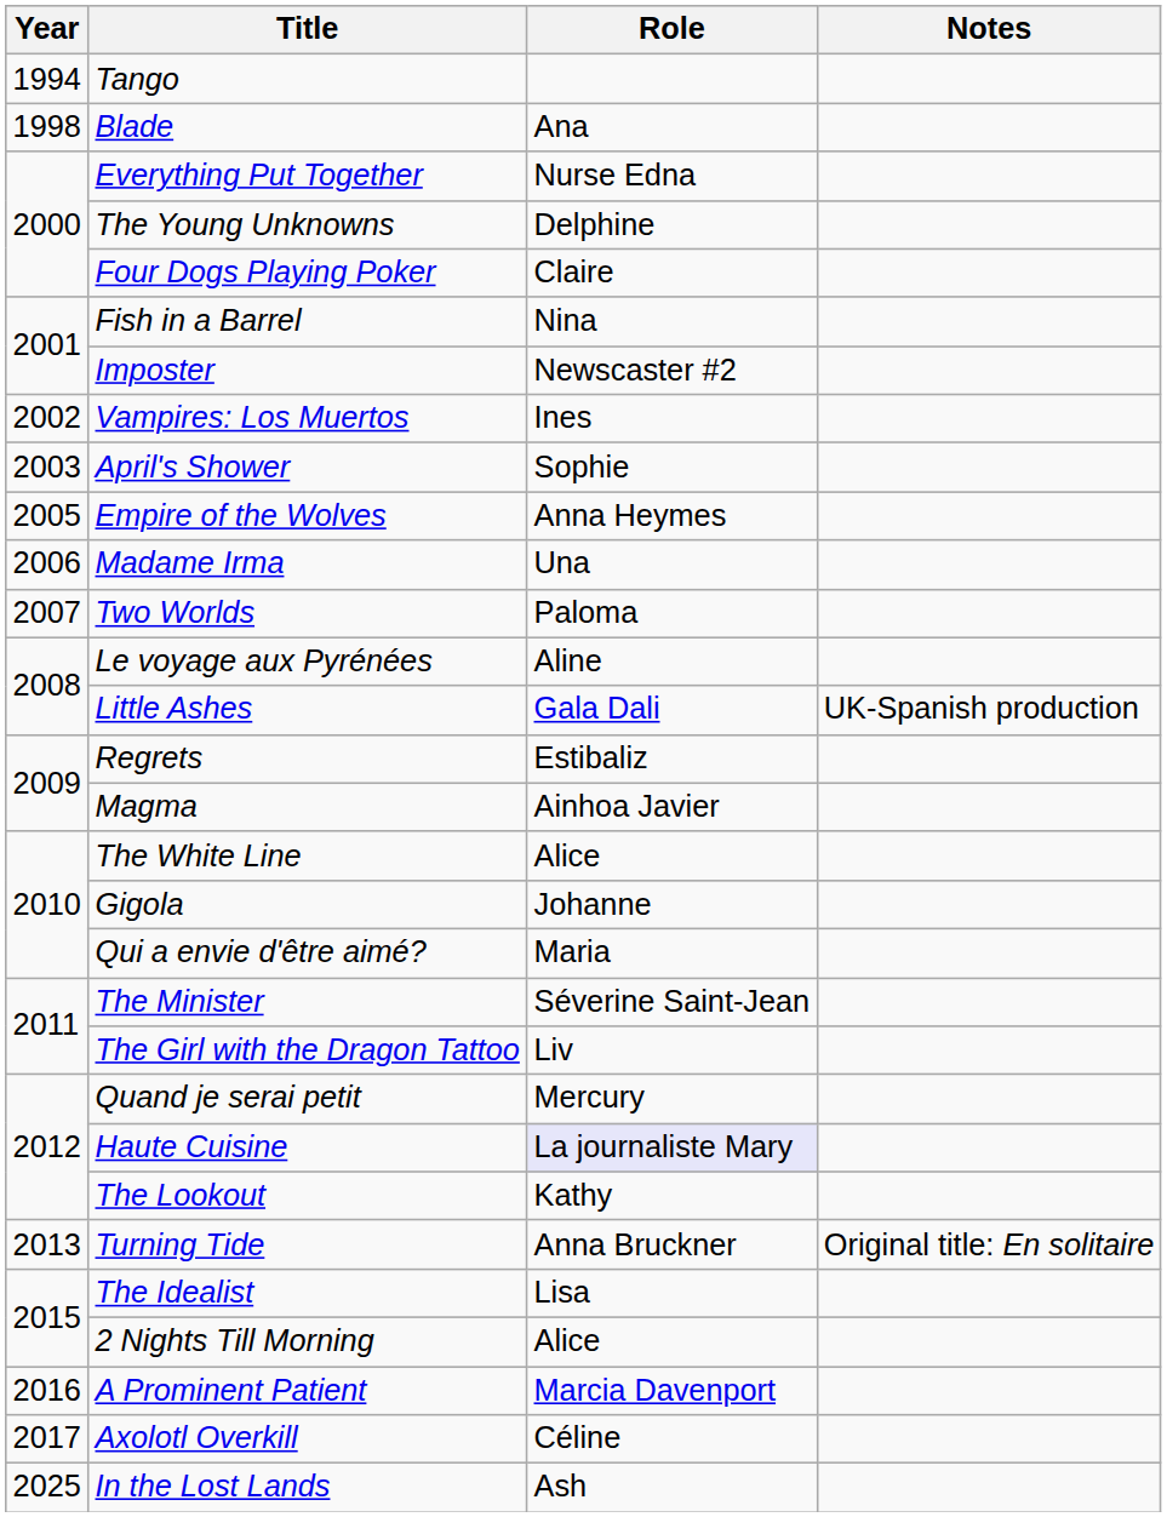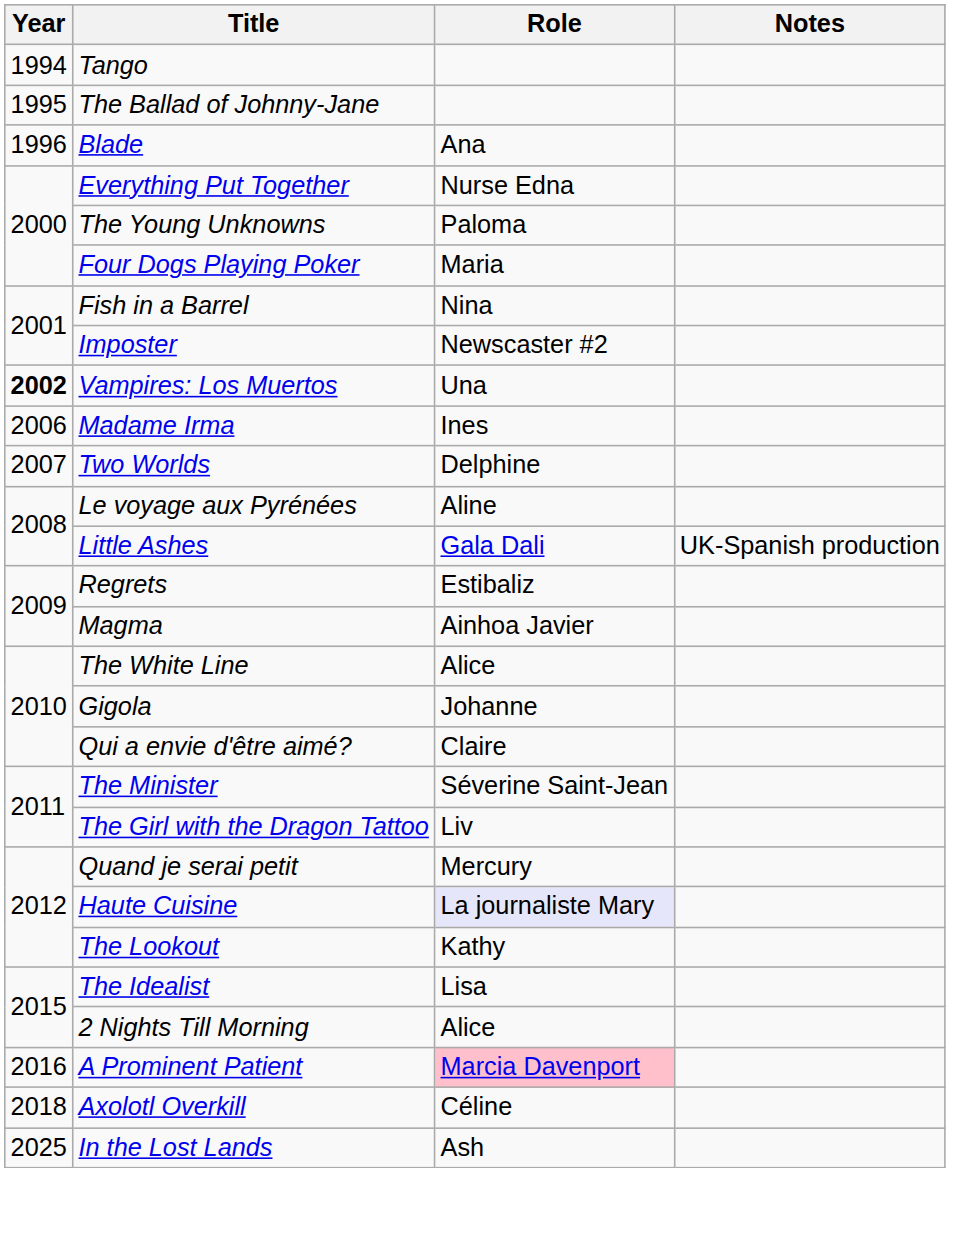+ row: 1995 | The Ballad of Johnny-Jane
Blade | Year: 1998 -> 1996
The Young Unknowns | Role: Delphine -> Paloma
Four Dogs Playing Poker | Role: Claire -> Maria
Vampires: Los Muertos | Year: normal -> bold
Vampires: Los Muertos | Role: Ines -> Una
- row: 2003 | April's Shower | Sophie
- row: 2005 | Empire of the Wolves | Anna Heymes
Madame Irma | Role: Una -> Ines
Two Worlds | Role: Paloma -> Delphine
Qui a envie d'être aimé? | Role: Maria -> Claire
- row: 2013 | Turning Tide | Anna Bruckner | Original title: En solitaire
A Prominent Patient | Role: no background -> pink background
Axolotl Overkill | Year: 2017 -> 2018
